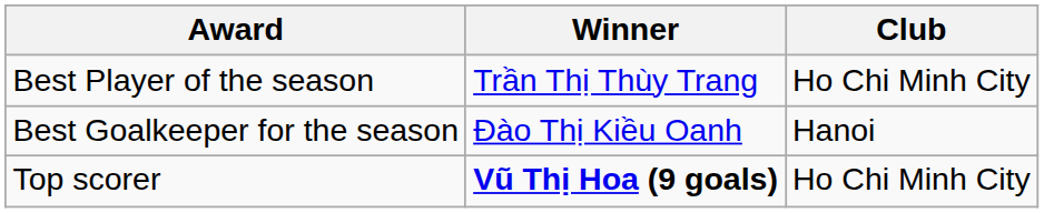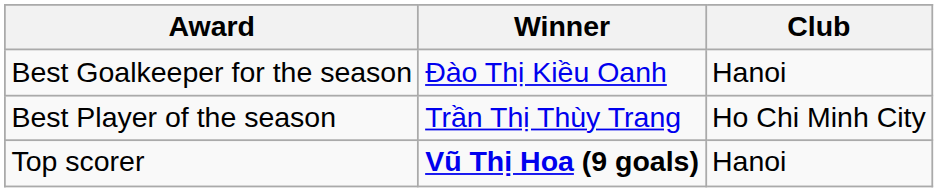rows swapped: Best Player of the season <-> Best Goalkeeper for the season
Top scorer | Club: Ho Chi Minh City -> Hanoi
